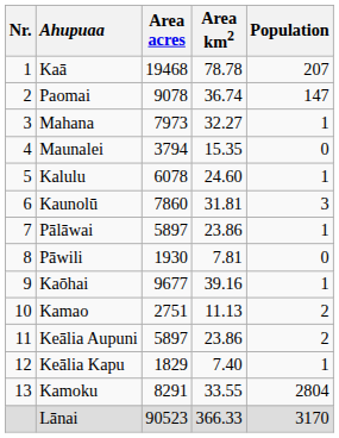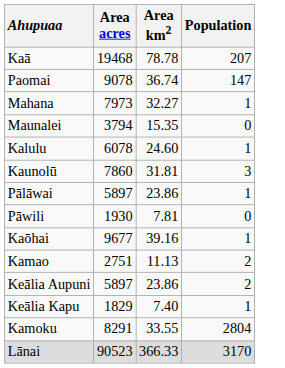- column: Nr. | 1 | 2 | 3 | 4 | 5 | 6 | 7 | 8 | 9 | 10 | 11 | 12 | 13
